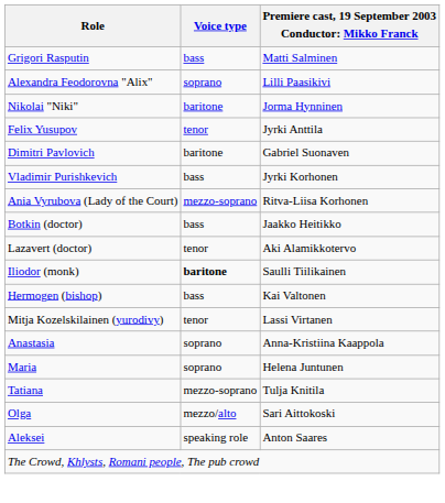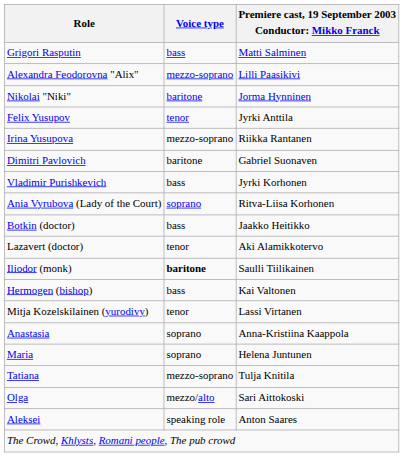Alexandra Feodorovna "Alix" | Voice type: soprano -> mezzo-soprano
+ row: Irina Yusupova | mezzo-soprano | Riikka Rantanen
Ania Vyrubova (Lady of the Court) | Voice type: mezzo-soprano -> soprano
